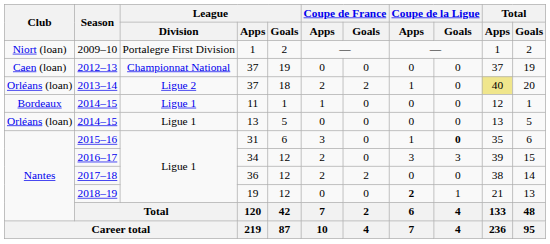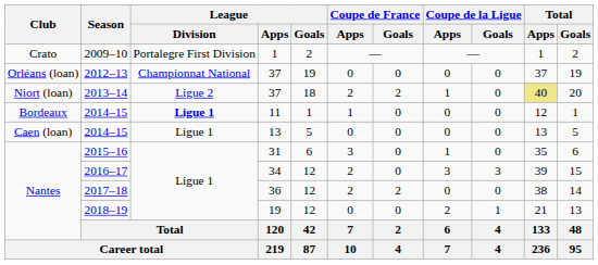2009–10 | Club: Niort (loan) -> Crato
2012–13 | Club: Caen (loan) -> Orléans (loan)
2013–14 | Club: Orléans (loan) -> Niort (loan)
2014–15 / 11 | League / Division: normal -> bold
2014–15 / 13 | Club: Orléans (loan) -> Caen (loan)
2015–16 | Coupe de la Ligue / Goals: bold -> normal
2018–19 | Coupe de la Ligue / Apps: bold -> normal
